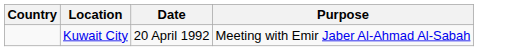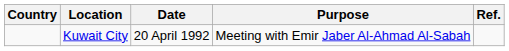+ column: Ref.
